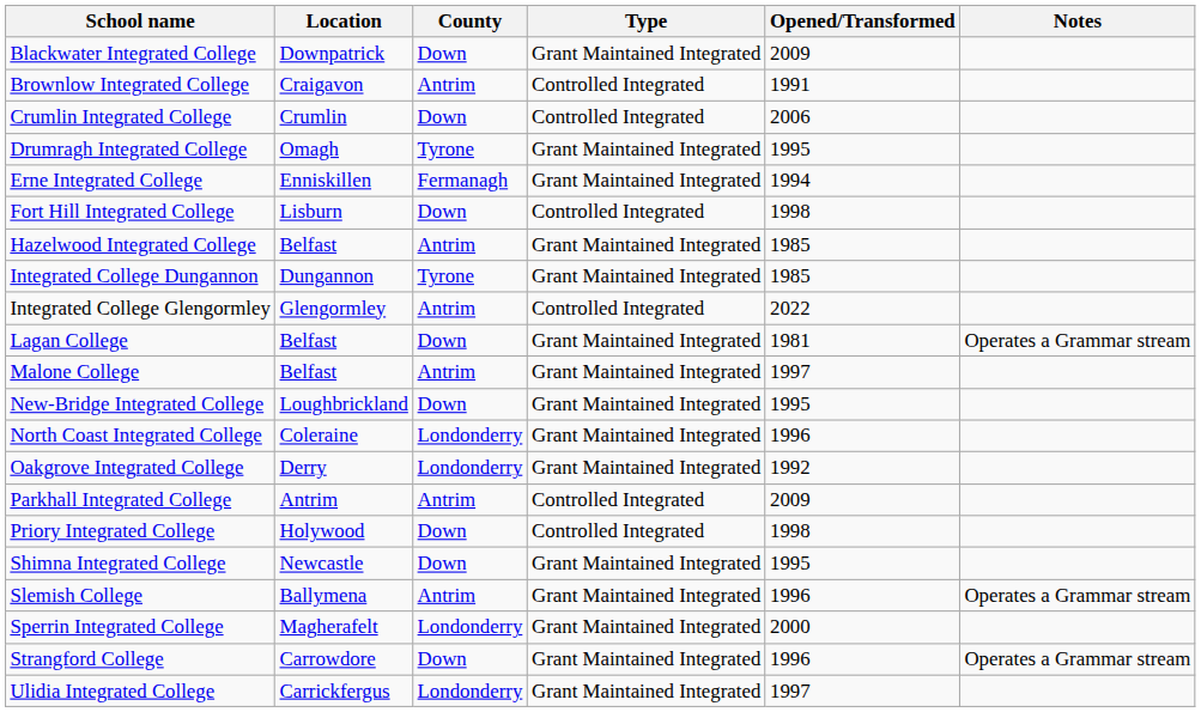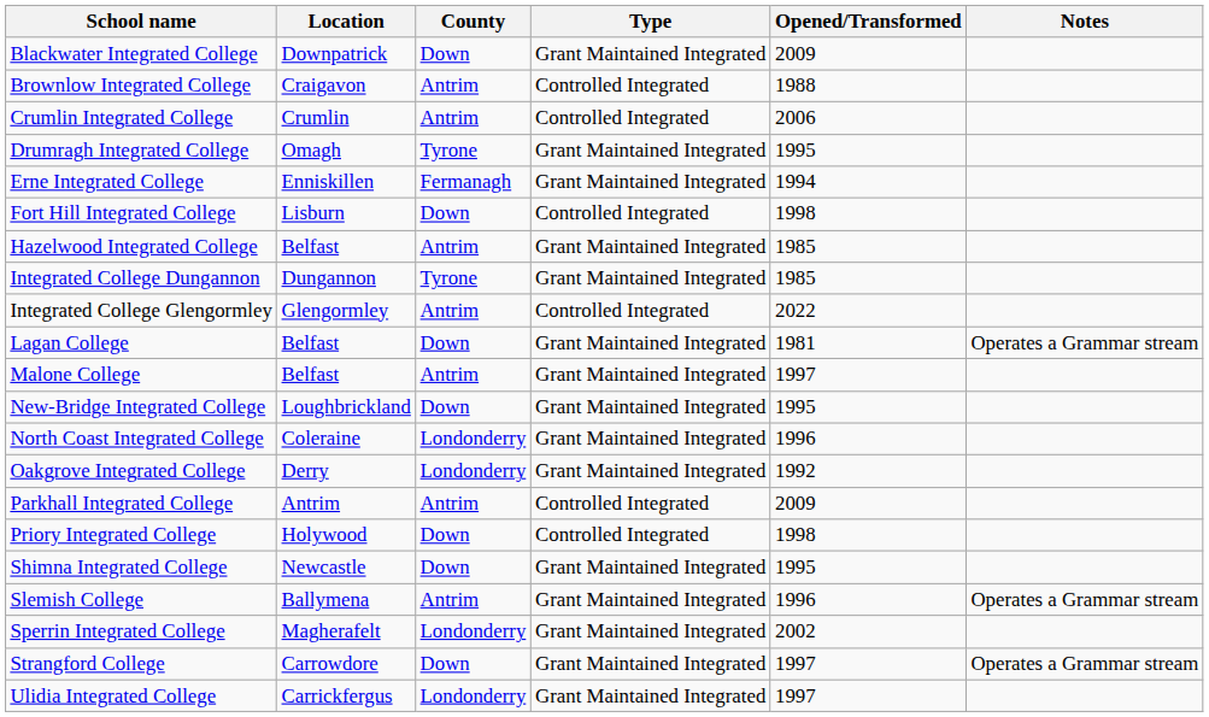Brownlow Integrated College | Opened/Transformed: 1991 -> 1988
Crumlin Integrated College | County: Down -> Antrim
Sperrin Integrated College | Opened/Transformed: 2000 -> 2002
Strangford College | Opened/Transformed: 1996 -> 1997
